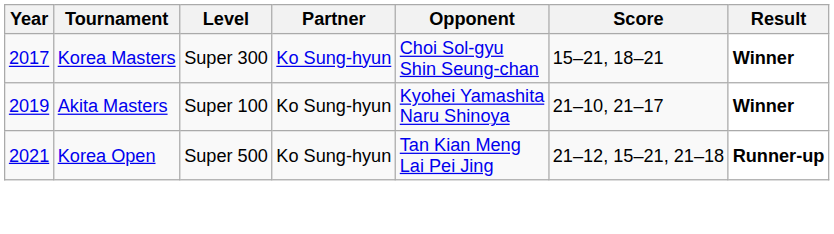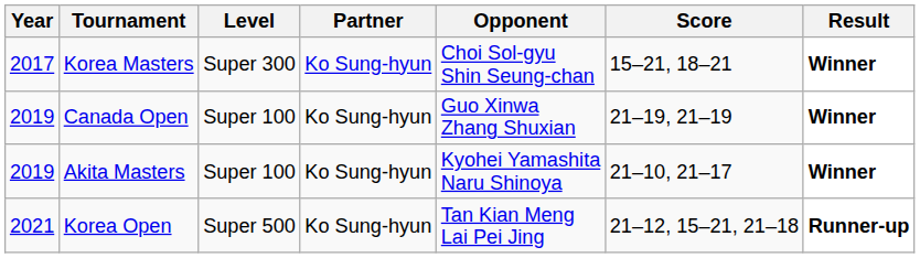+ row: 2019 | Canada Open | Super 100 | Ko Sung-hyun | Guo Xinwa Zhang Shuxian | 21–19, 21–19 | Winner
